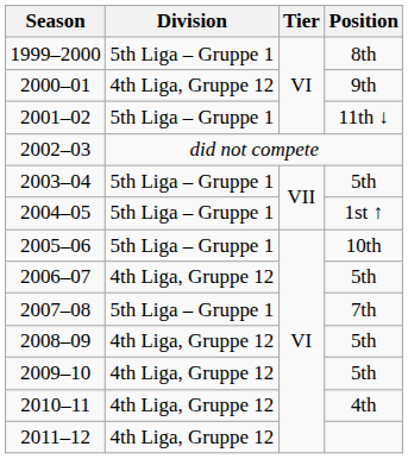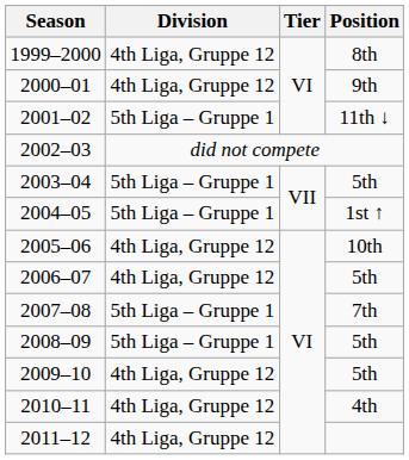1999–2000 | Division: 5th Liga – Gruppe 1 -> 4th Liga, Gruppe 12
2005–06 | Division: 5th Liga – Gruppe 1 -> 4th Liga, Gruppe 12
2008–09 | Division: 4th Liga, Gruppe 12 -> 5th Liga – Gruppe 1
